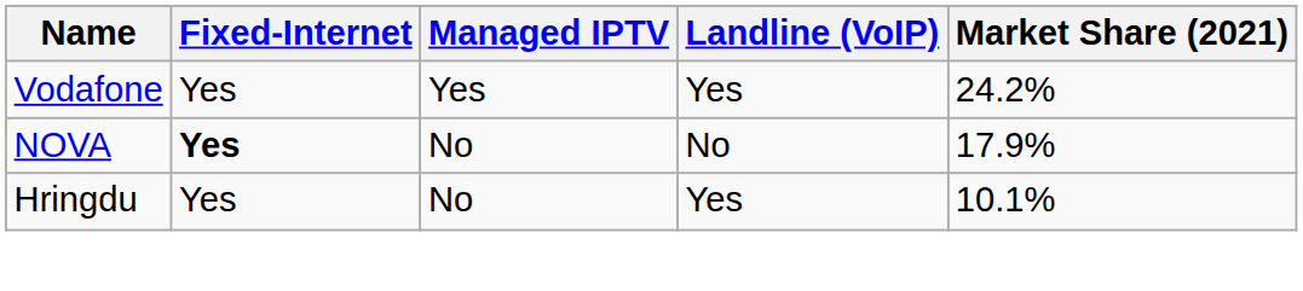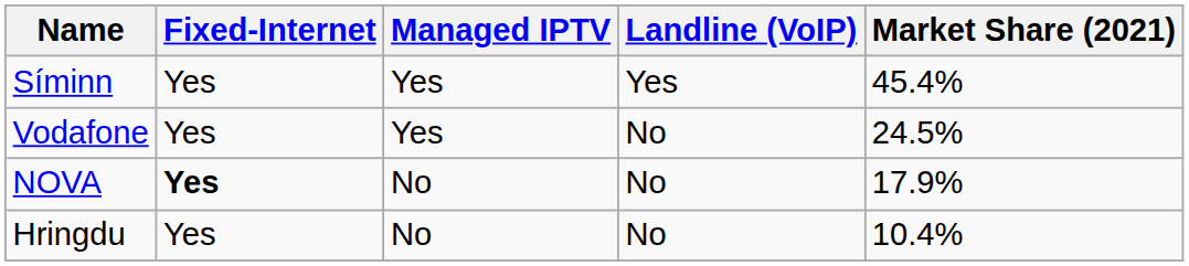+ row: Síminn | Yes | Yes | Yes | 45.4%
Vodafone | Landline (VoIP): Yes -> No
Vodafone | Market Share (2021): 24.2% -> 24.5%
Hringdu | Landline (VoIP): Yes -> No
Hringdu | Market Share (2021): 10.1% -> 10.4%
